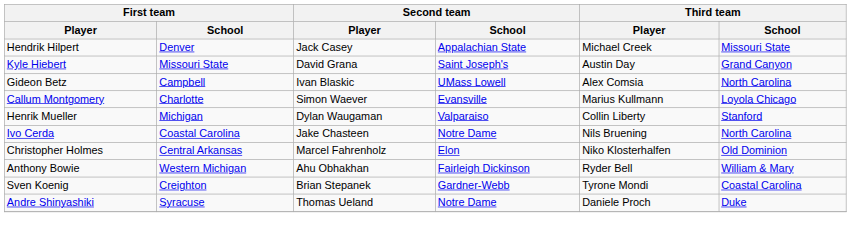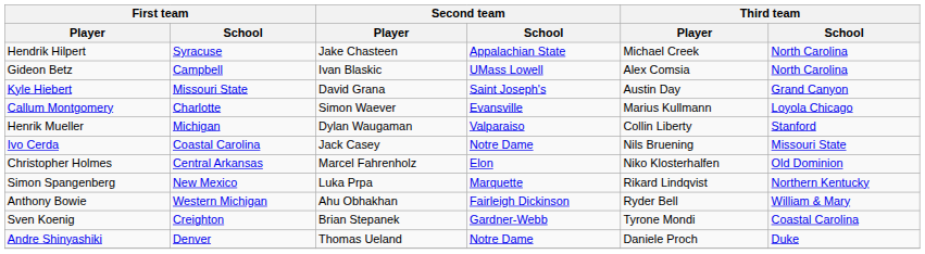Hendrik Hilpert | First team / School: Denver -> Syracuse
Hendrik Hilpert | Second team / Player: Jack Casey -> Jake Chasteen
Hendrik Hilpert | Third team / School: Missouri State -> North Carolina
rows swapped: Gideon Betz <-> Kyle Hiebert
Ivo Cerda | Second team / Player: Jake Chasteen -> Jack Casey
Ivo Cerda | Third team / School: North Carolina -> Missouri State
+ row: Simon Spangenberg | New Mexico | Luka Prpa | Marquette | Rikard Lindqvist | Northern Kentucky
Andre Shinyashiki | First team / School: Syracuse -> Denver
